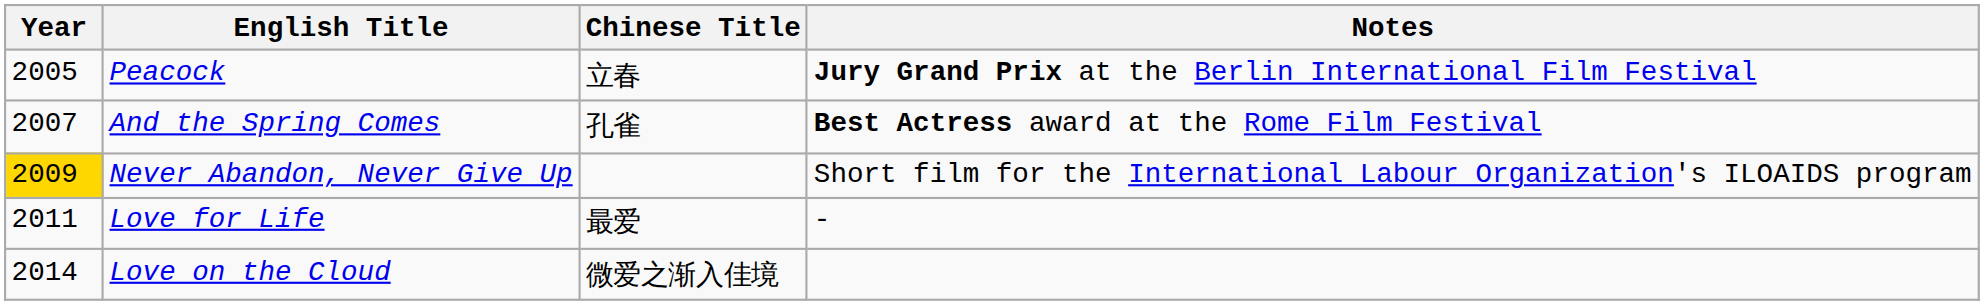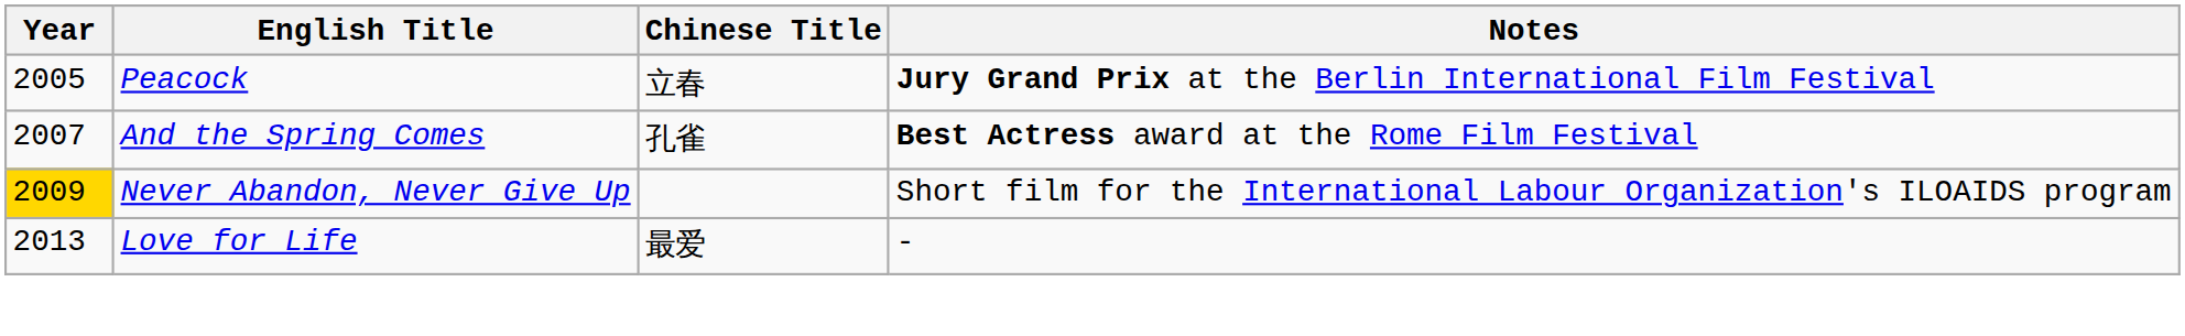Love for Life | Year: 2011 -> 2013
- row: 2014 | Love on the Cloud | 微爱之渐入佳境
